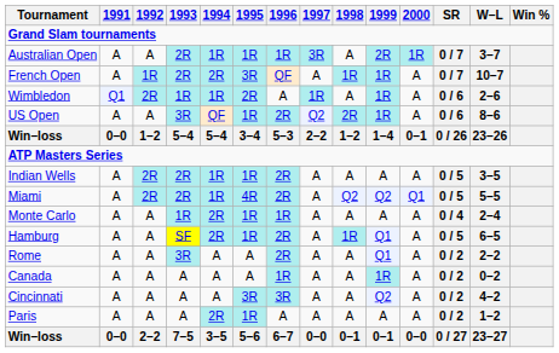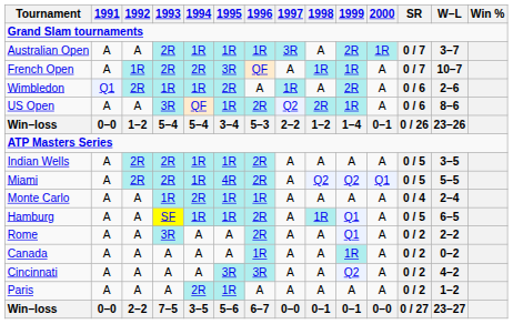Wimbledon | 1999: 1R -> 2R
Hamburg | 1994: 2R -> 1R
